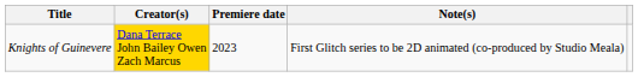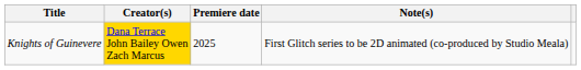Knights of Guinevere | Premiere date: 2023 -> 2025
